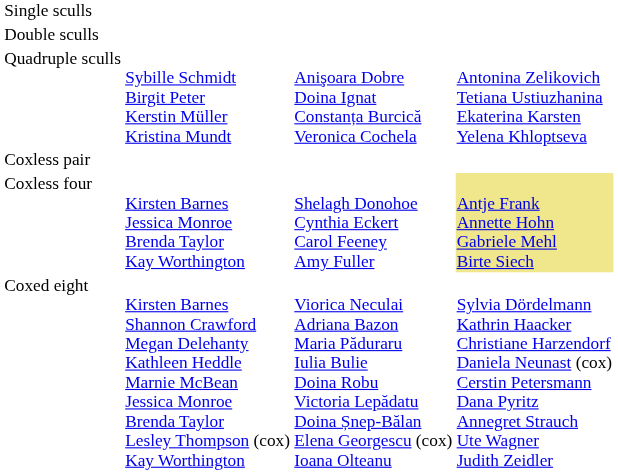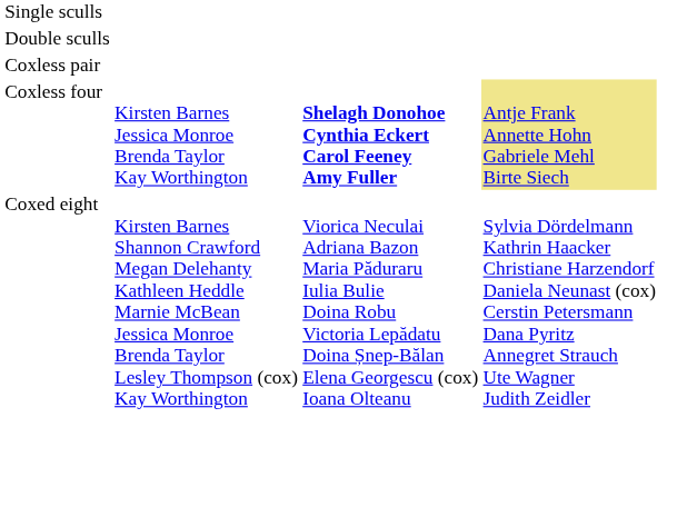- row: Quadruple sculls | Sybille Schmidt Birgit Peter Kerstin Müller Kristina Mundt | Anişoara Dobre Doina Ignat Constanța Burcică Veronica Cochela | Antonina Zelikovich Tetiana Ustiuzhanina Ekaterina Karsten Yelena Khloptseva
Coxless four | column 3: normal -> bold
